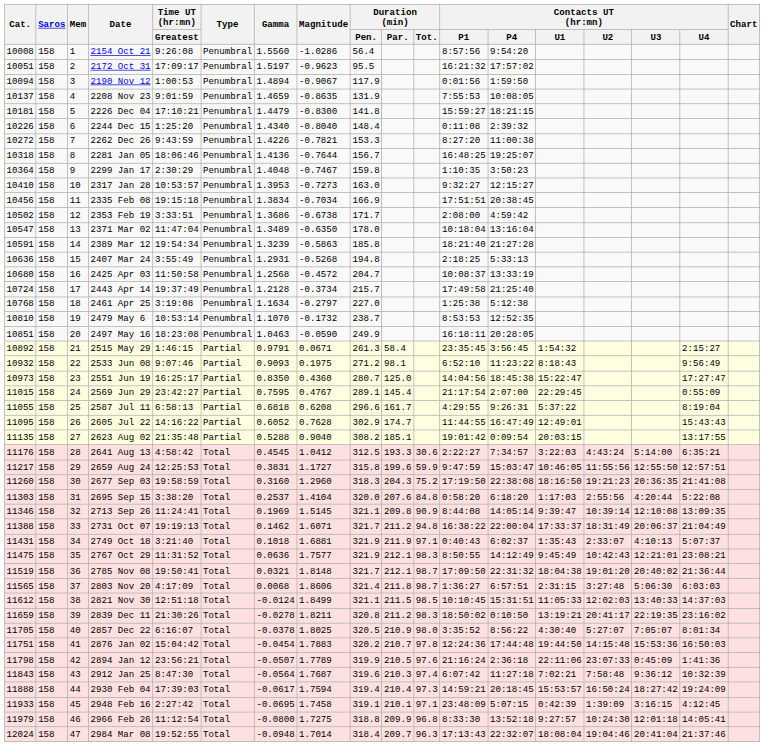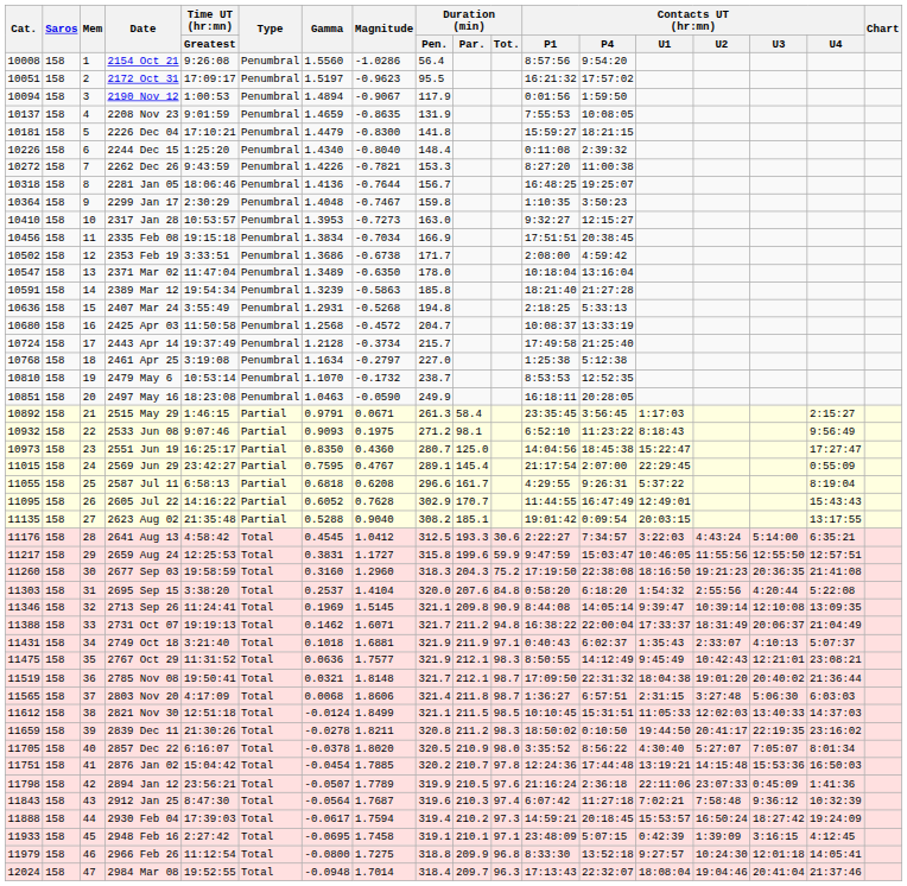2515 May 29 | Contacts UT (hr:mn) / U1: 1:54:32 -> 1:17:03
2605 Jul 22 | Duration (min) / Par.: 174.7 -> 170.7
2695 Sep 15 | Contacts UT (hr:mn) / U1: 1:17:03 -> 1:54:32
2839 Dec 11 | Contacts UT (hr:mn) / U1: 13:19:21 -> 19:44:50
2857 Dec 22 | Magnitude: 1.8025 -> 1.8020
2876 Jan 02 | Magnitude: 1.7883 -> 1.7885
2876 Jan 02 | Contacts UT (hr:mn) / U1: 19:44:50 -> 13:19:21
2930 Feb 04 | Duration (min) / Par.: 210.4 -> 210.2
